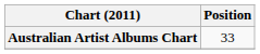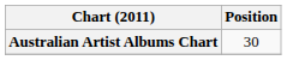Australian Artist Albums Chart | Position: 33 -> 30
